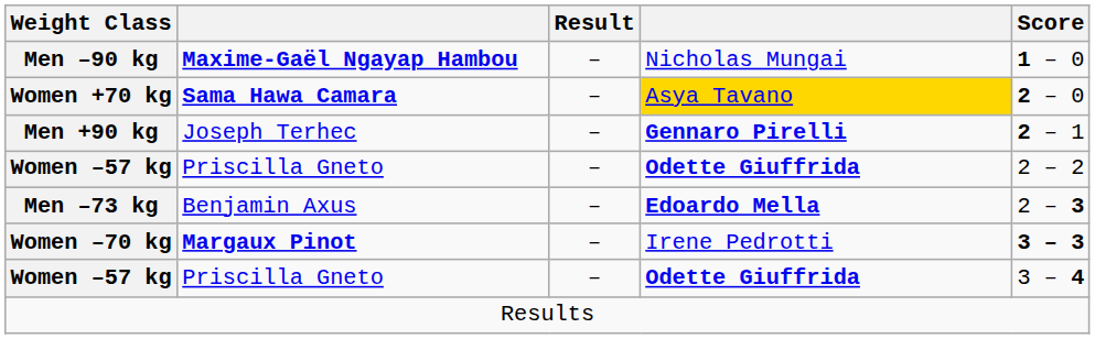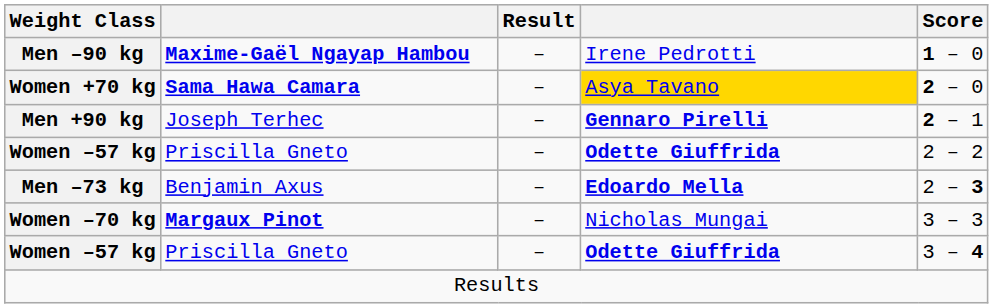Men –90 kg | column 4: Nicholas Mungai -> Irene Pedrotti
Women –70 kg | column 4: Irene Pedrotti -> Nicholas Mungai
Women –70 kg | Score: bold -> normal
